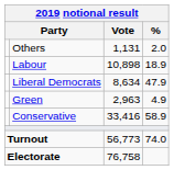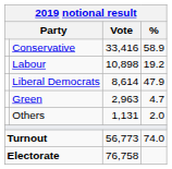rows swapped: Conservative <-> Others
Labour | %: 18.9 -> 19.2
Liberal Democrats | Vote: 8,634 -> 8,614
Green | %: 4.9 -> 4.7
